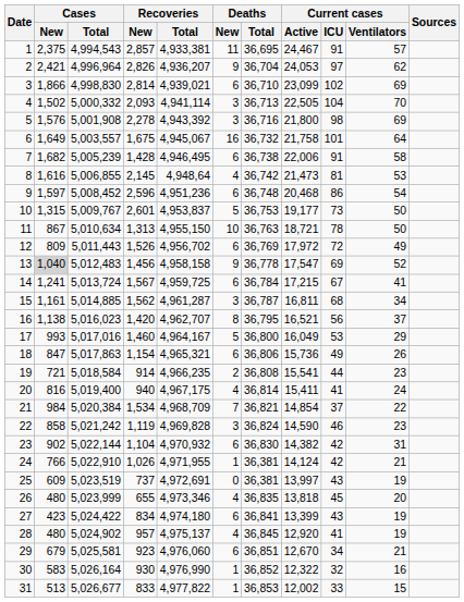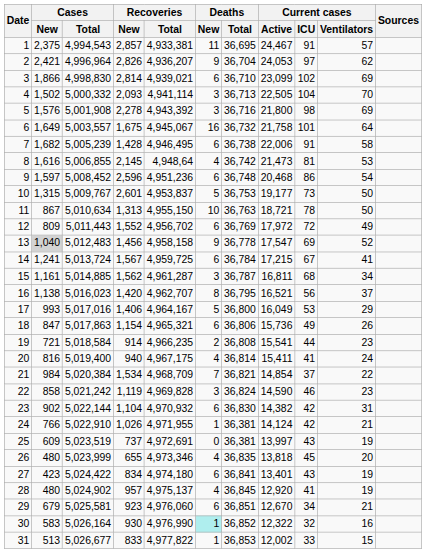12 | Recoveries / New: 1,526 -> 1,552
17 | Recoveries / New: 1,460 -> 1,406
27 | Current cases / Active: 13,399 -> 13,401
30 | Deaths / New: no background -> paleturquoise background
